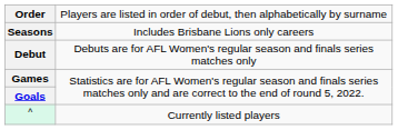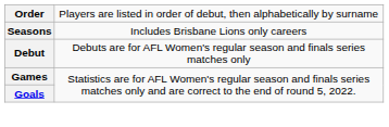- row: ^ | Currently listed players
